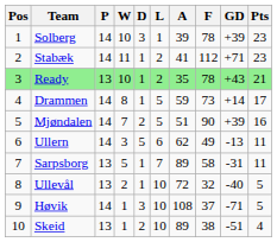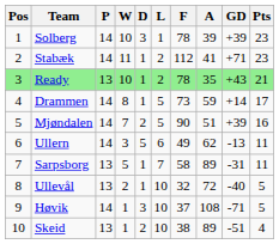columns swapped: F <-> A
